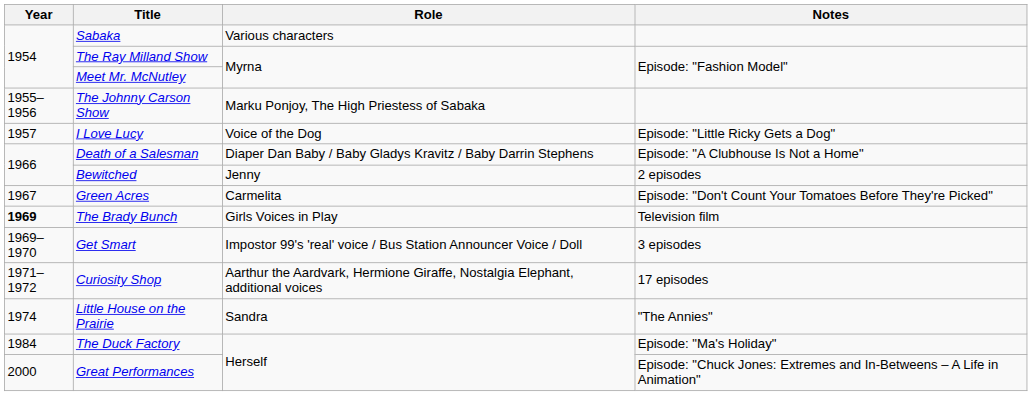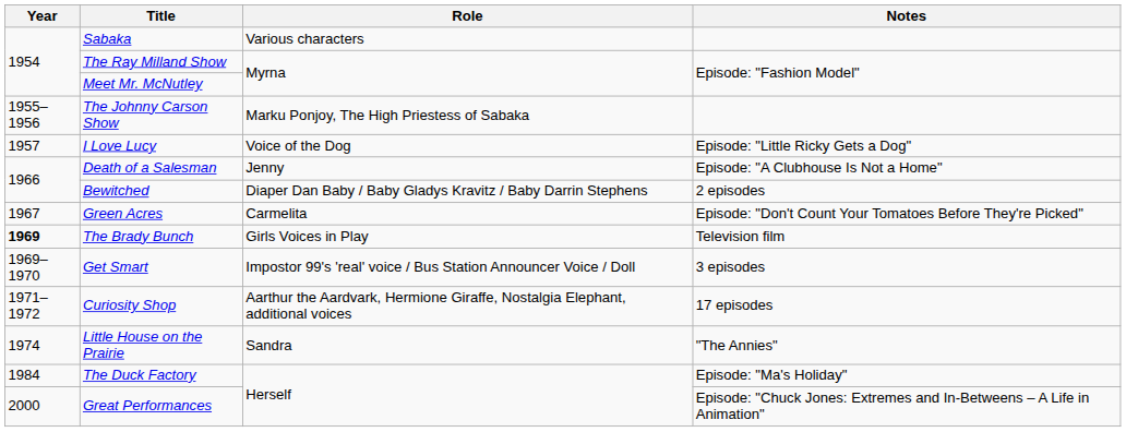Death of a Salesman | Role: Diaper Dan Baby / Baby Gladys Kravitz / Baby Darrin Stephens -> Jenny
Bewitched | Role: Jenny -> Diaper Dan Baby / Baby Gladys Kravitz / Baby Darrin Stephens
